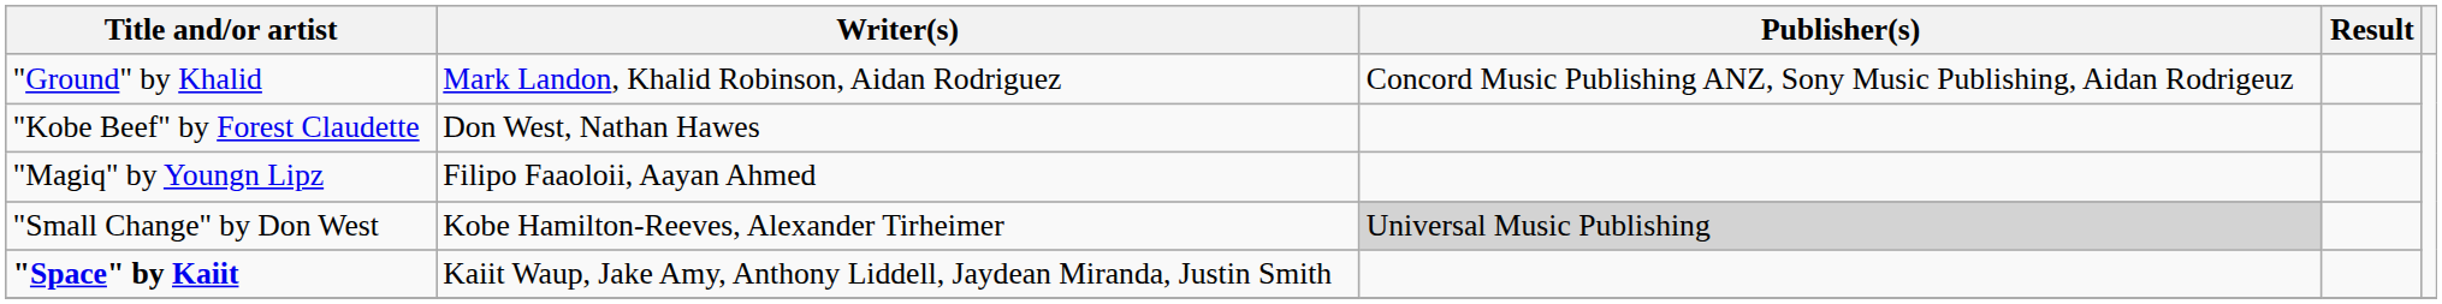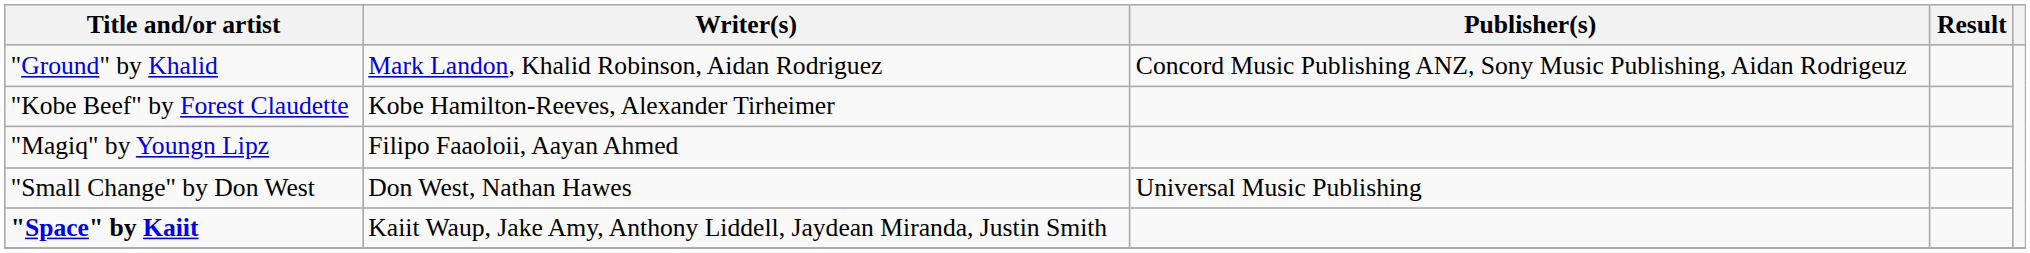"Kobe Beef" by Forest Claudette | Writer(s): Don West, Nathan Hawes -> Kobe Hamilton-Reeves, Alexander Tirheimer
"Small Change" by Don West | Writer(s): Kobe Hamilton-Reeves, Alexander Tirheimer -> Don West, Nathan Hawes
"Small Change" by Don West | Publisher(s): lightgrey background -> no background
